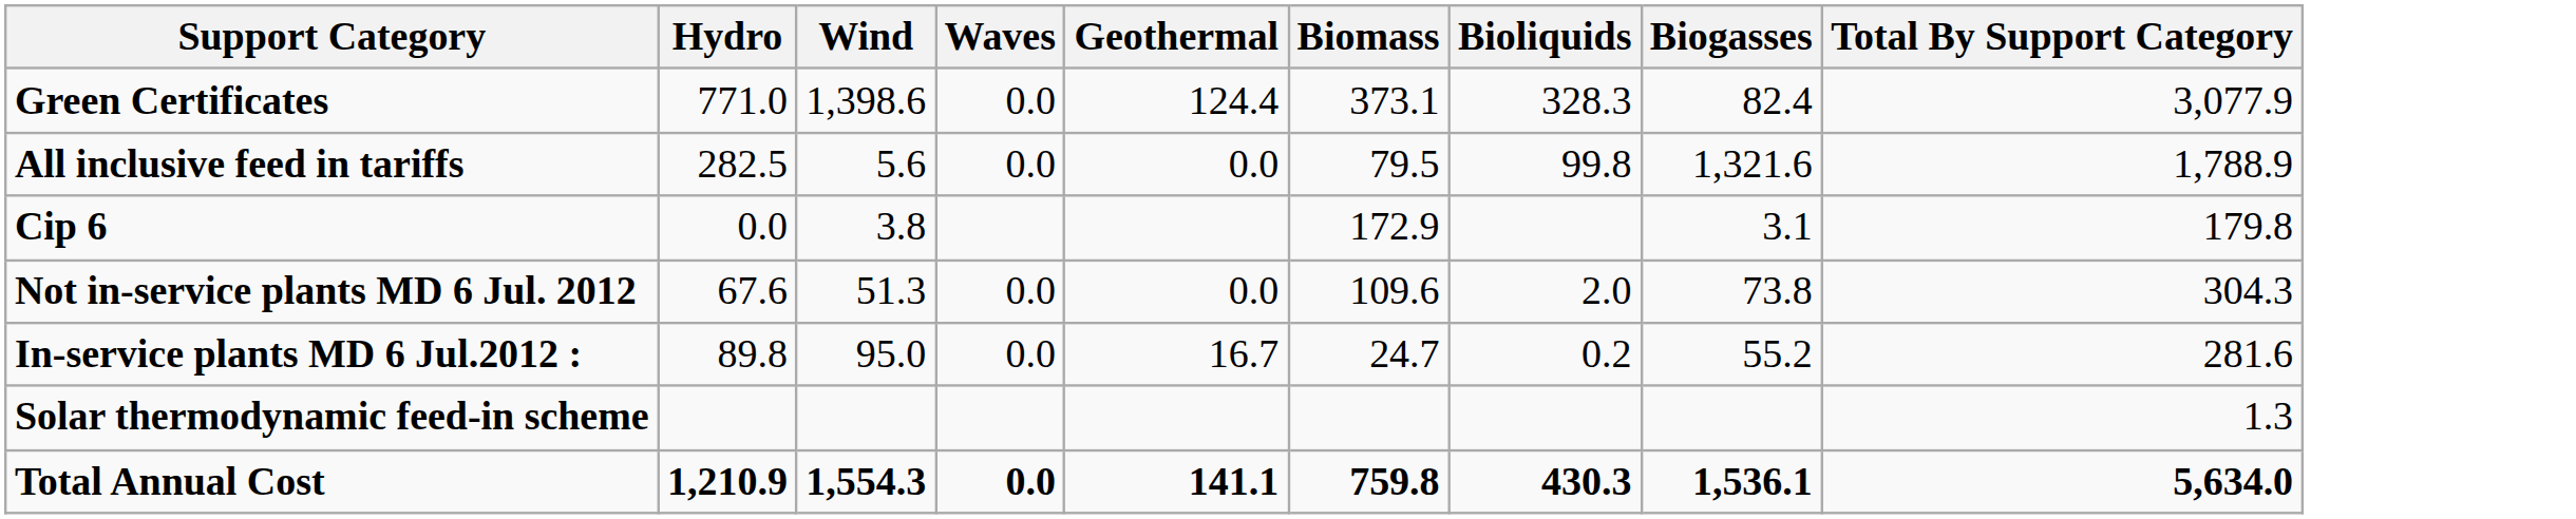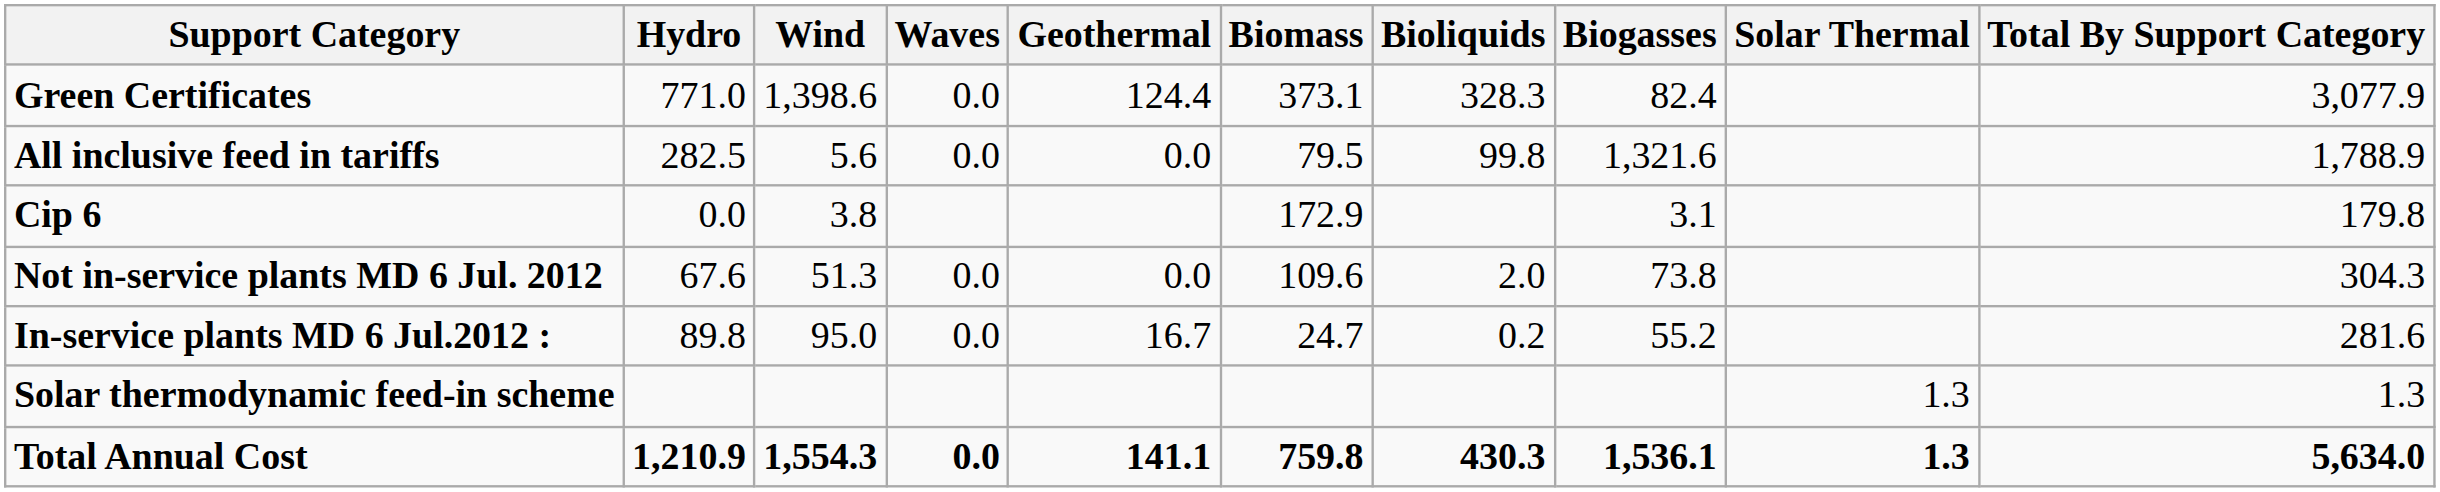+ column: Solar Thermal | 1.3 | 1.3
